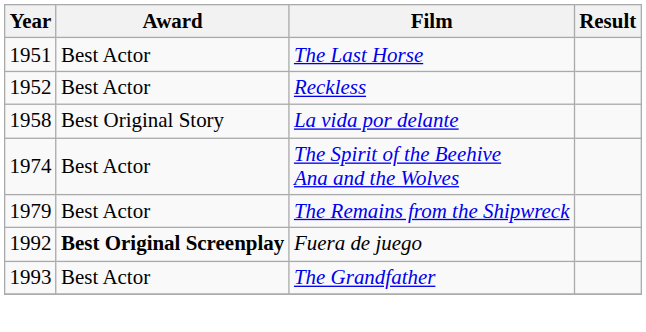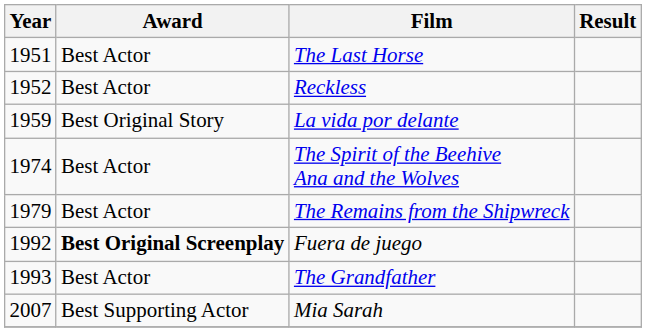La vida por delante | Year: 1958 -> 1959
+ row: 2007 | Best Supporting Actor | Mia Sarah
